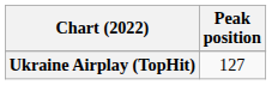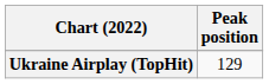Ukraine Airplay (TopHit) | Peak position: 127 -> 129
